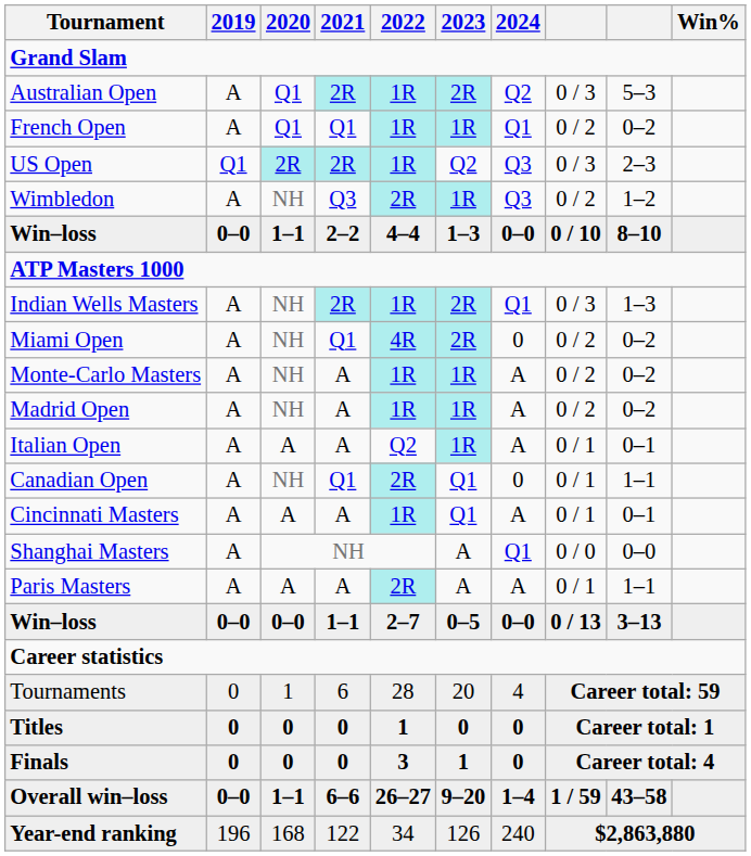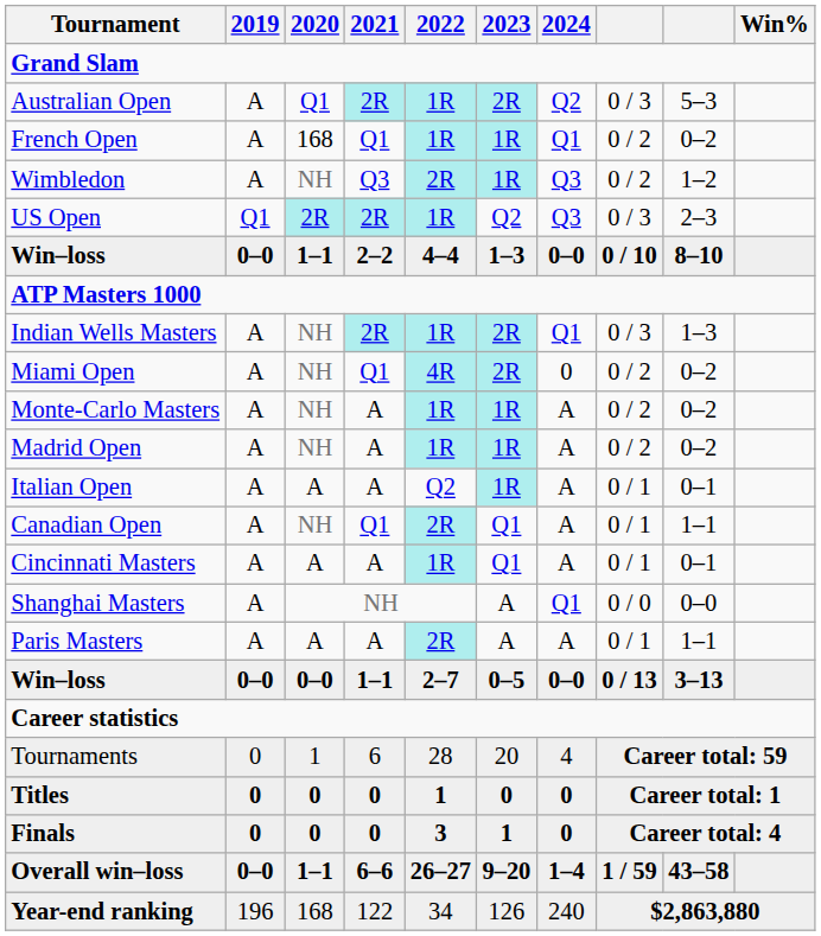French Open | 2020: Q1 -> 168
rows swapped: Wimbledon <-> US Open
Canadian Open | 2024: 0 -> A
